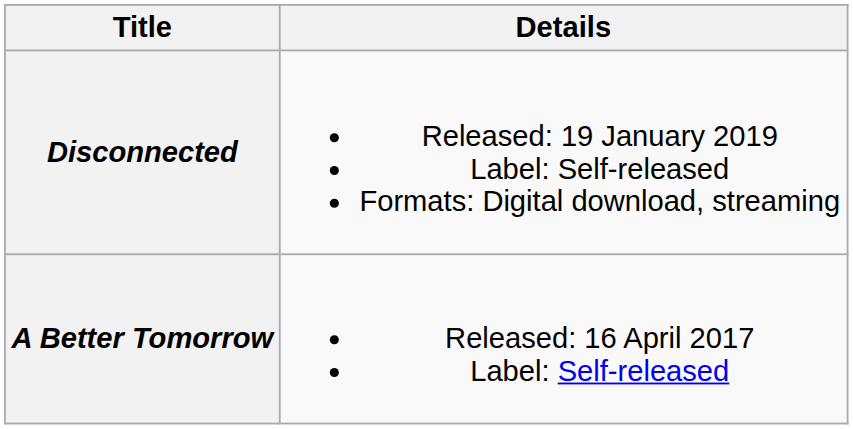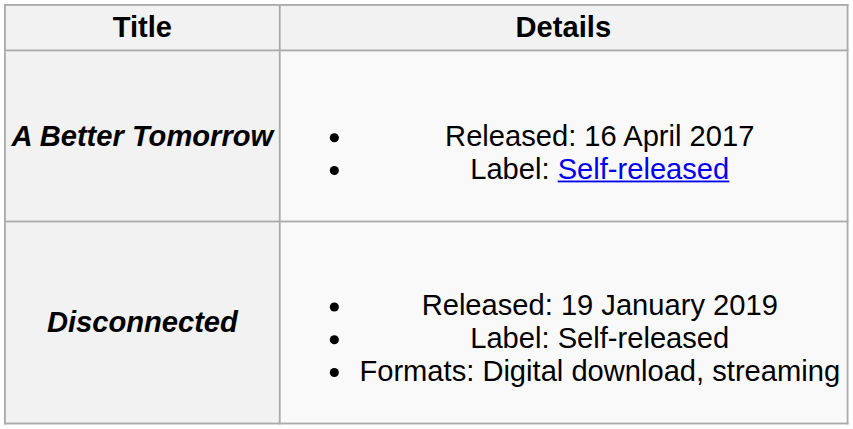rows swapped: A Better Tomorrow <-> Disconnected
